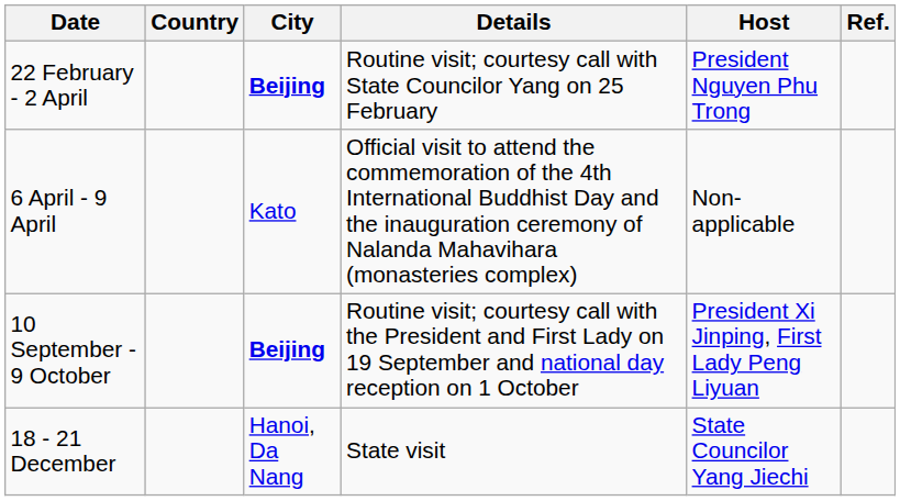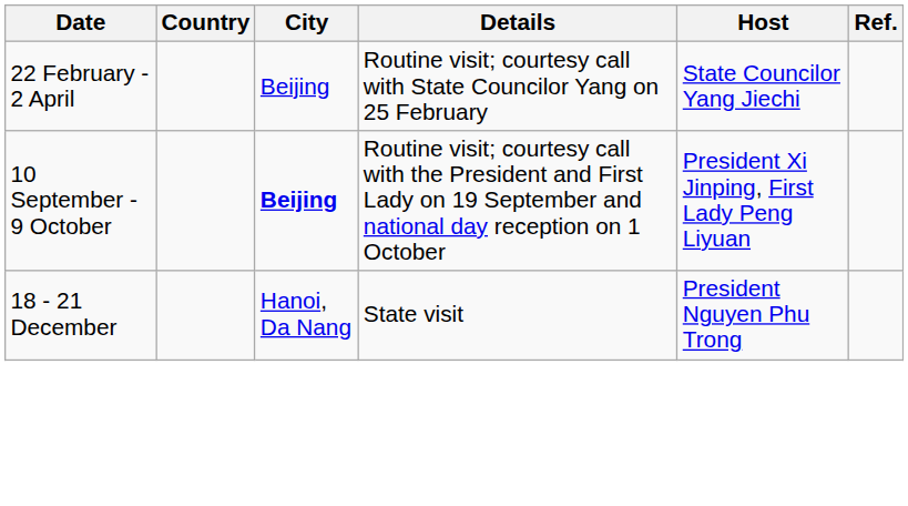22 February - 2 April | City: bold -> normal
22 February - 2 April | Host: President Nguyen Phu Trong -> State Councilor Yang Jiechi
- row: 6 April - 9 April | Kato | Official visit to attend the commemoration of the 4th International Buddhist Day and the inauguration ceremony of Nalanda Mahavihara (monasteries complex) | Non-applicable
18 - 21 December | Host: State Councilor Yang Jiechi -> President Nguyen Phu Trong
